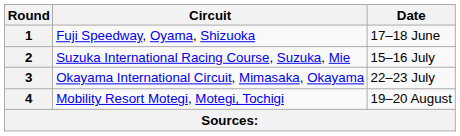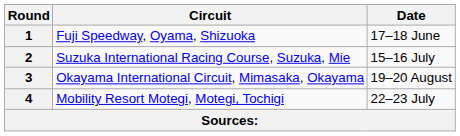3 | Date: 22–23 July -> 19–20 August
4 | Date: 19–20 August -> 22–23 July
